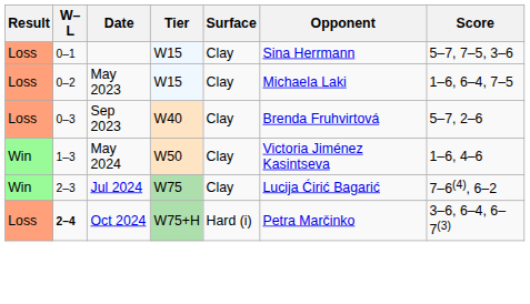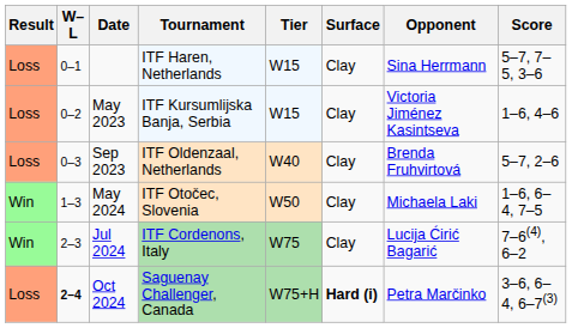+ column: Tournament | ITF Haren, Netherlands | ITF Kursumlijska Banja, Serbia | ITF Oldenzaal, Netherlands | ITF Otočec, Slovenia | ITF Cordenons, Italy | Saguenay Challenger, Canada
May 2023 | Opponent: Michaela Laki -> Victoria Jiménez Kasintseva
May 2023 | Score: 1–6, 6–4, 7–5 -> 1–6, 4–6
May 2024 | Opponent: Victoria Jiménez Kasintseva -> Michaela Laki
May 2024 | Score: 1–6, 4–6 -> 1–6, 6–4, 7–5
Oct 2024 | Surface: normal -> bold
